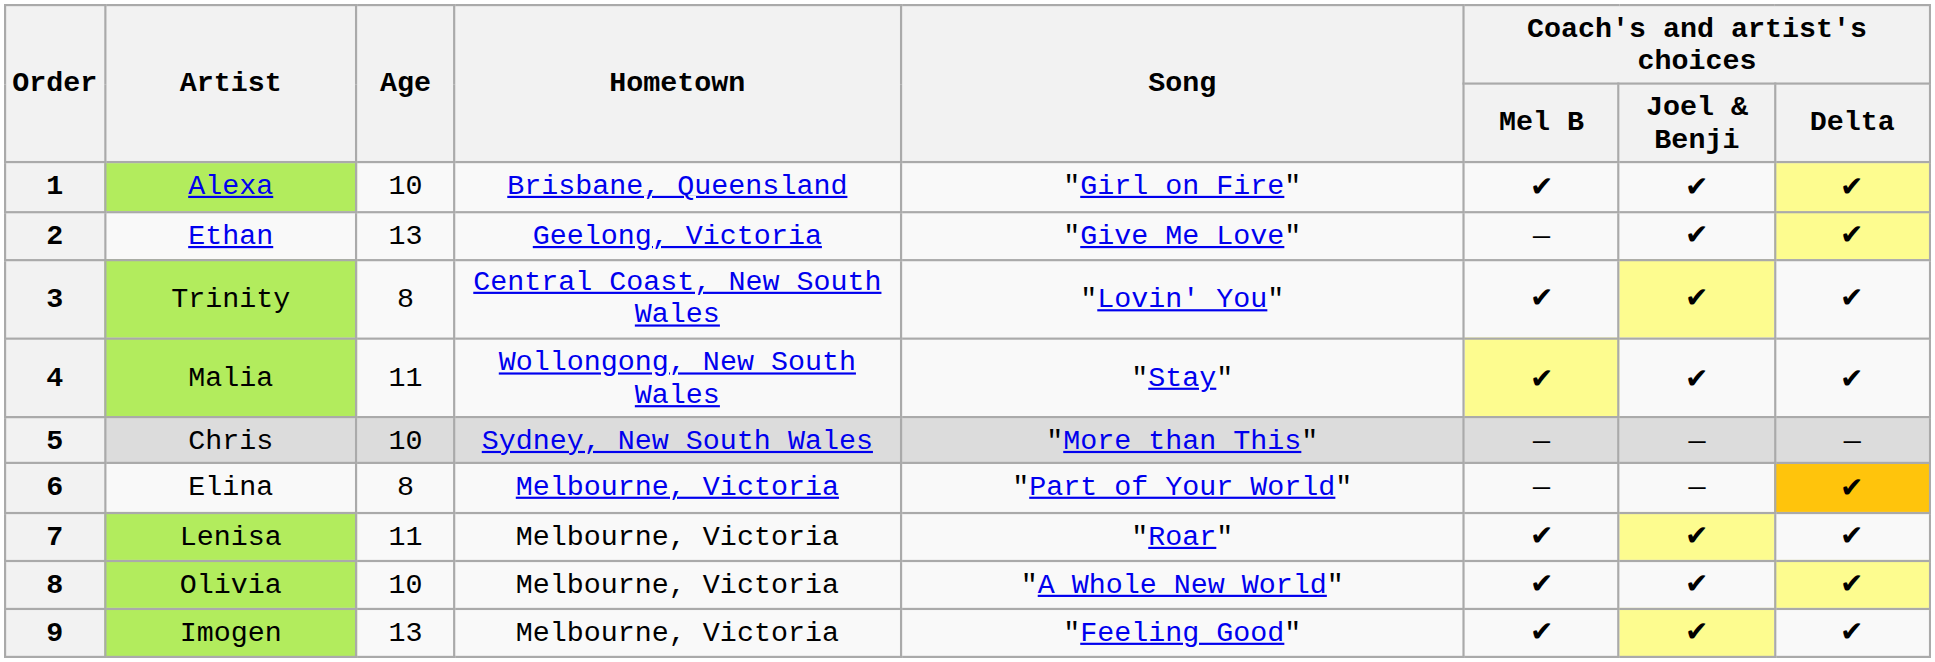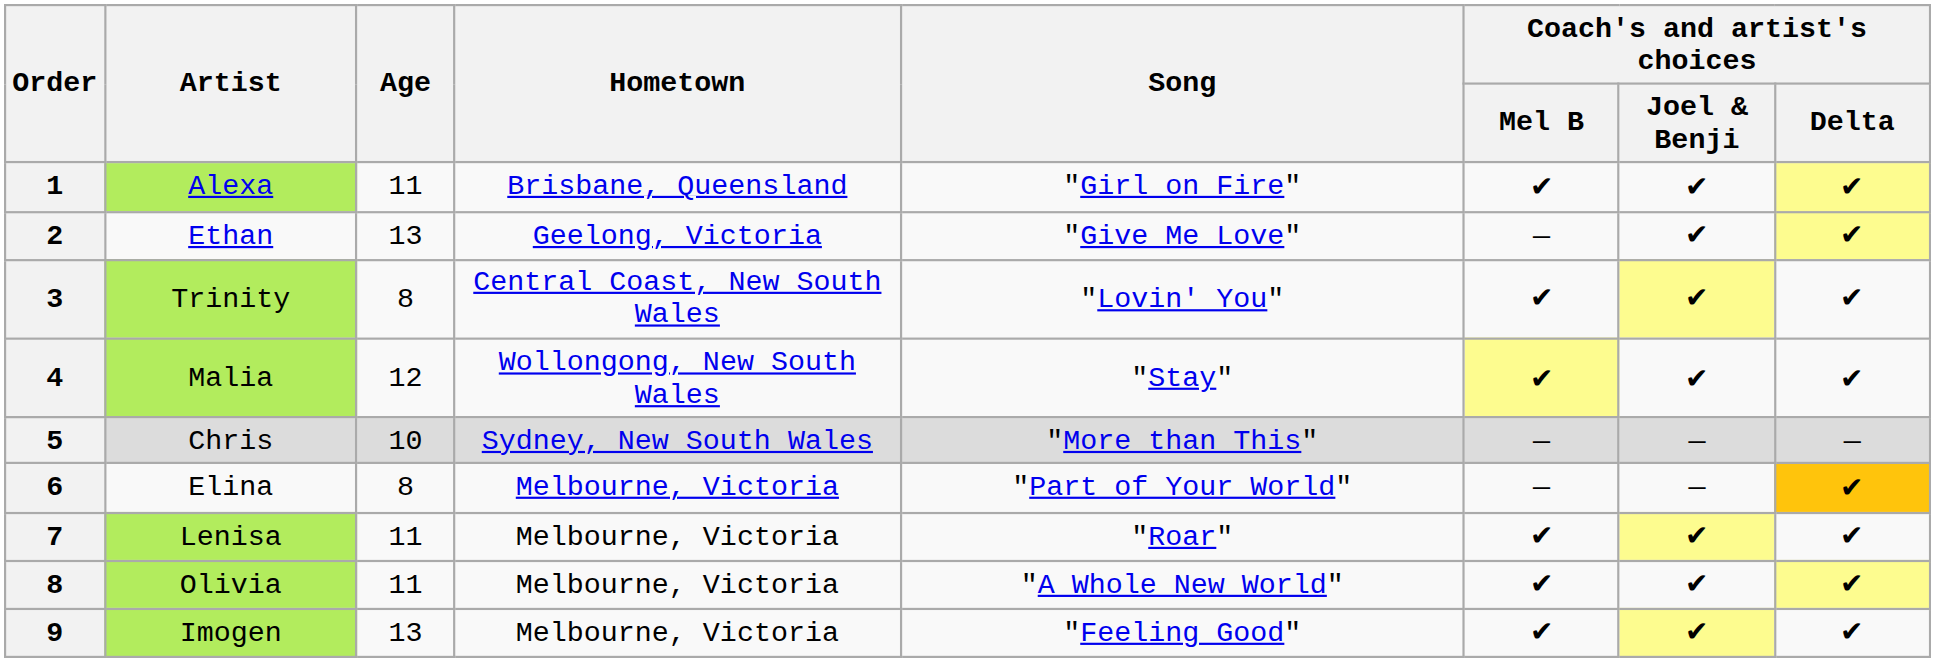Alexa | Age: 10 -> 11
Malia | Age: 11 -> 12
Olivia | Age: 10 -> 11
